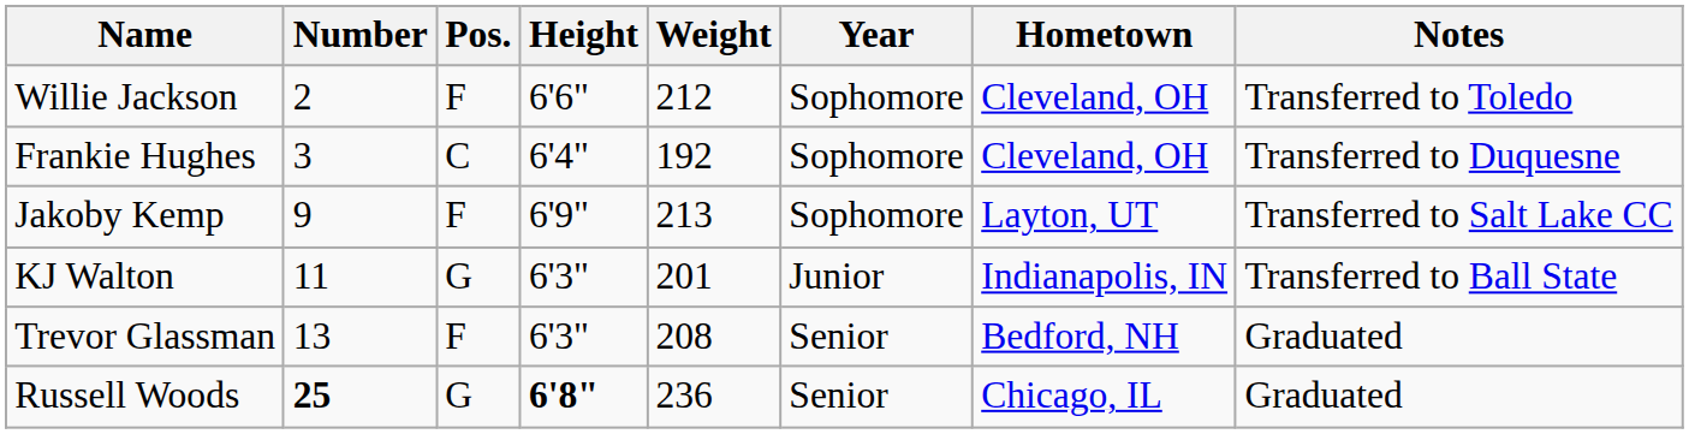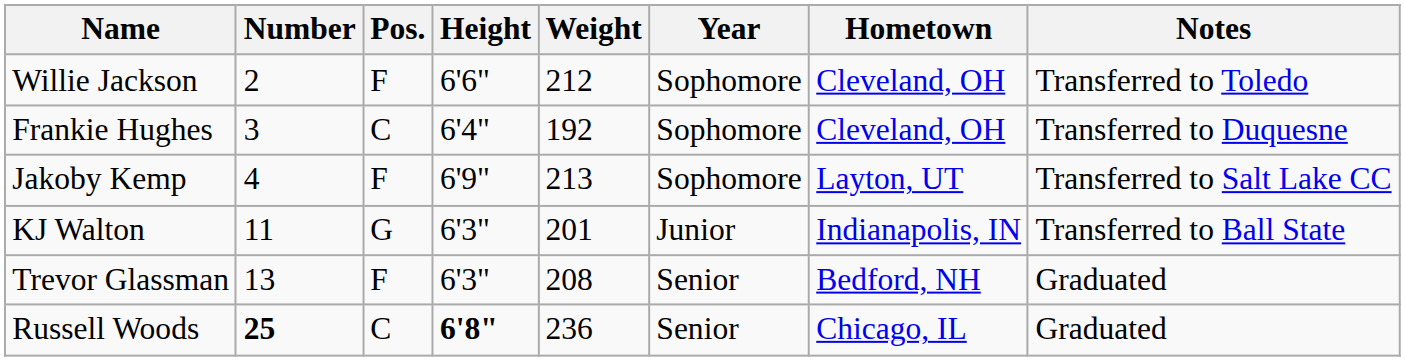Jakoby Kemp | Number: 9 -> 4
Russell Woods | Pos.: G -> C
